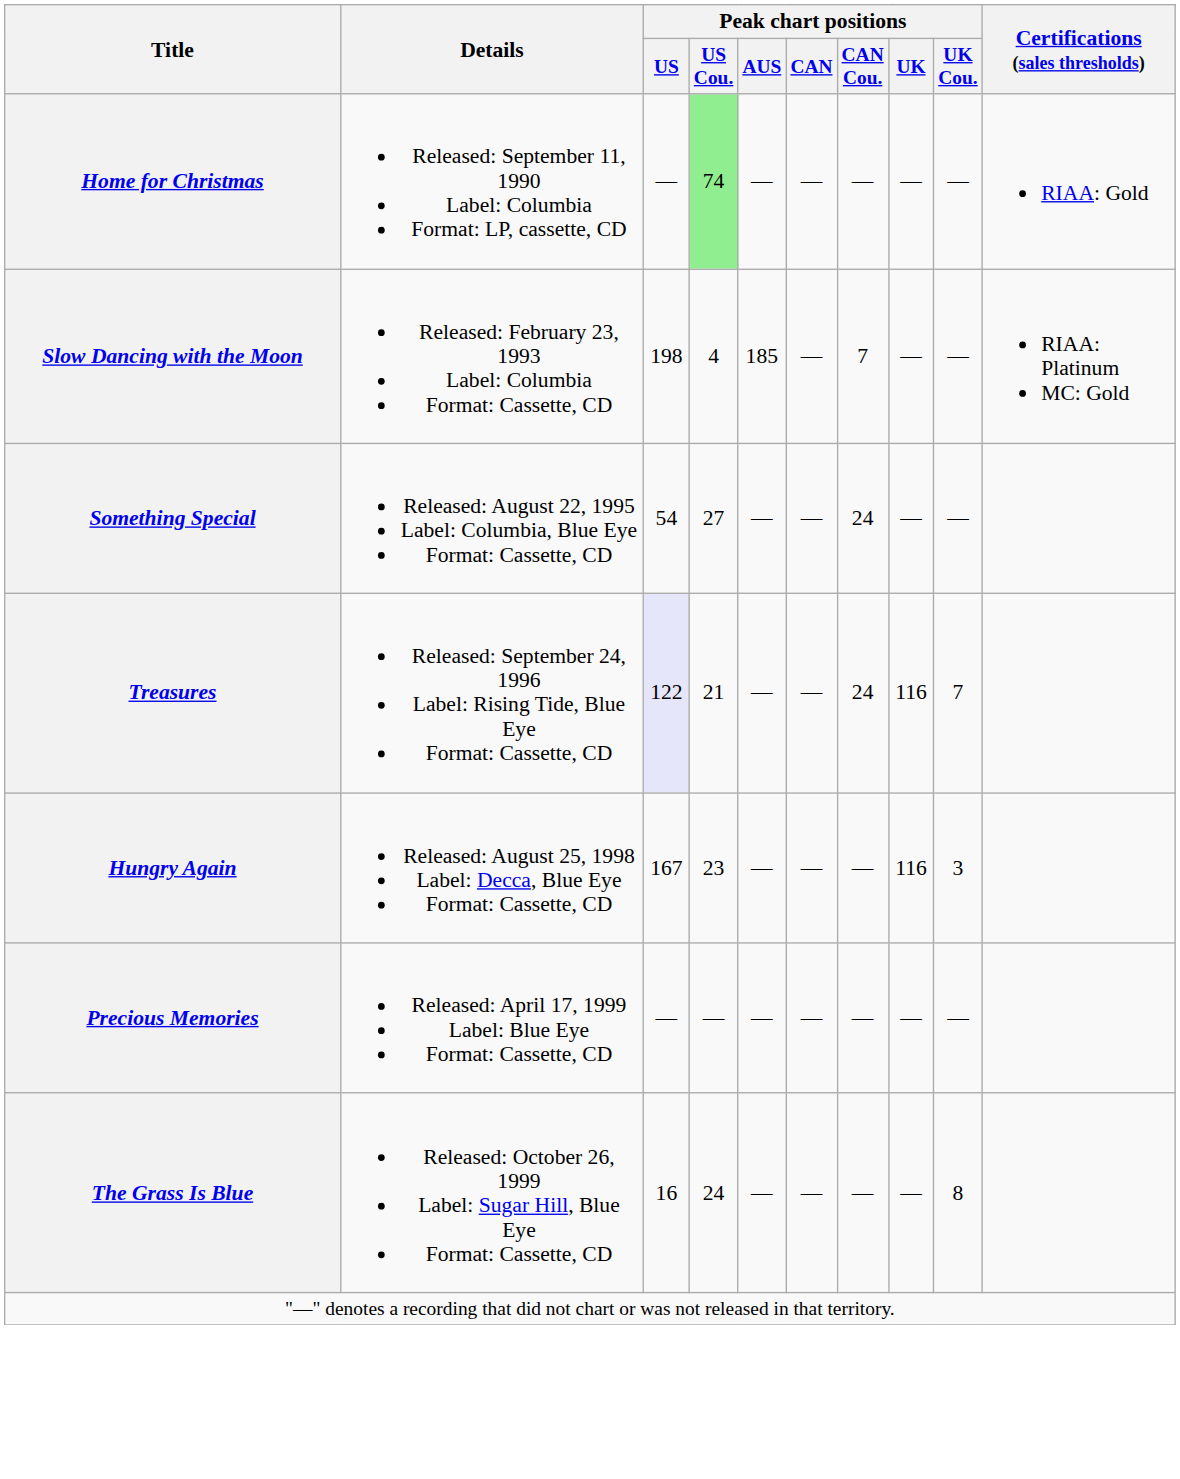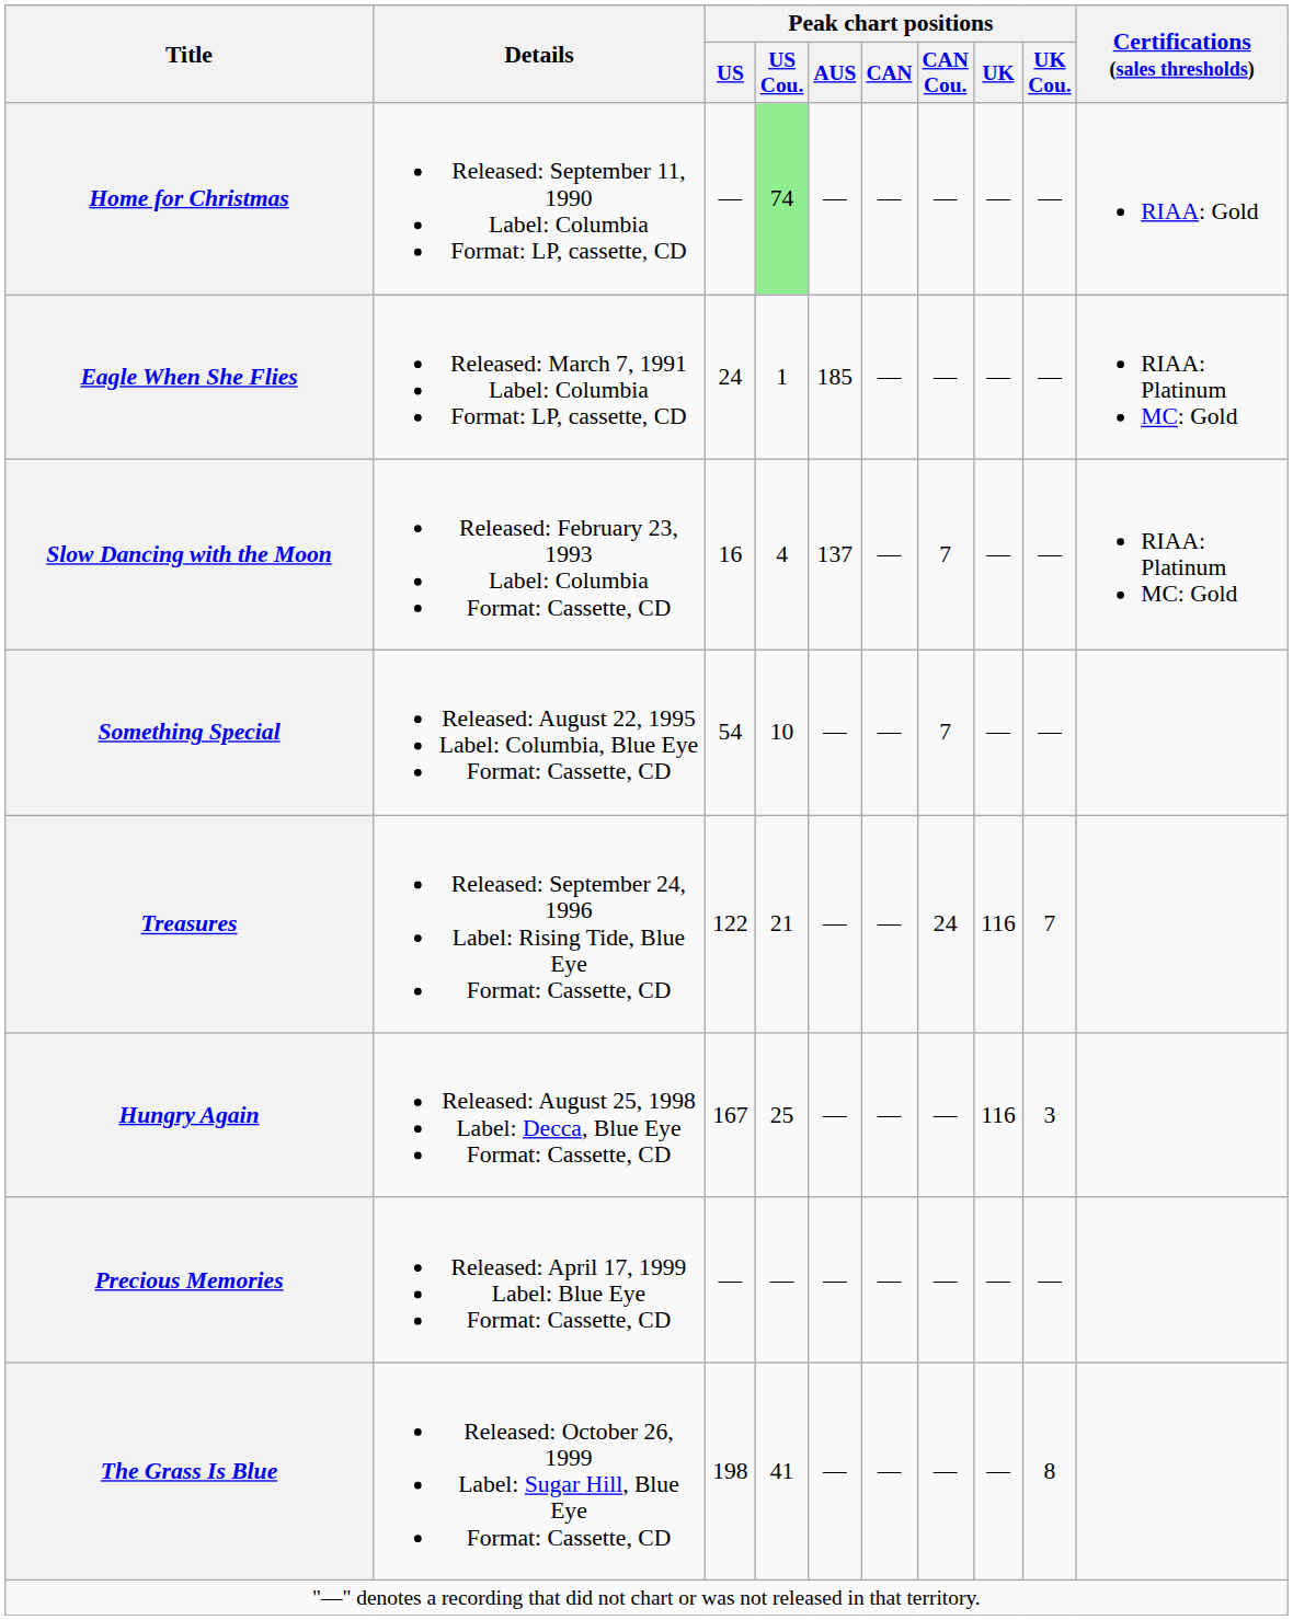+ row: Eagle When She Flies | Released: March 7, 1991 Label: Columbia Format: LP, cassette, CD | 24 | 1 | 185 | — | — | — | — | RIAA: Platinum MC: Gold
Slow Dancing with the Moon | Peak chart positions / US: 198 -> 16
Slow Dancing with the Moon | Peak chart positions / AUS: 185 -> 137
Something Special | Peak chart positions / US Cou.: 27 -> 10
Something Special | Peak chart positions / CAN Cou.: 24 -> 7
Treasures | Peak chart positions / US: lavender background -> no background
Hungry Again | Peak chart positions / US Cou.: 23 -> 25
The Grass Is Blue | Peak chart positions / US: 16 -> 198
The Grass Is Blue | Peak chart positions / US Cou.: 24 -> 41
